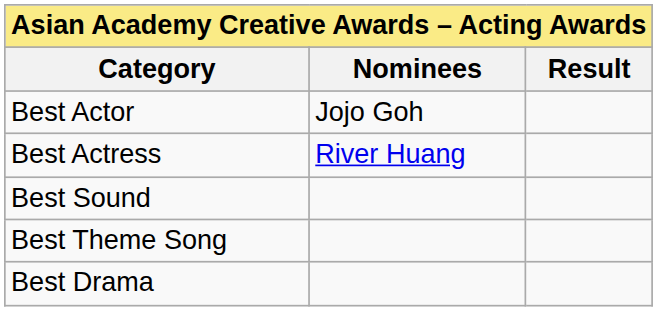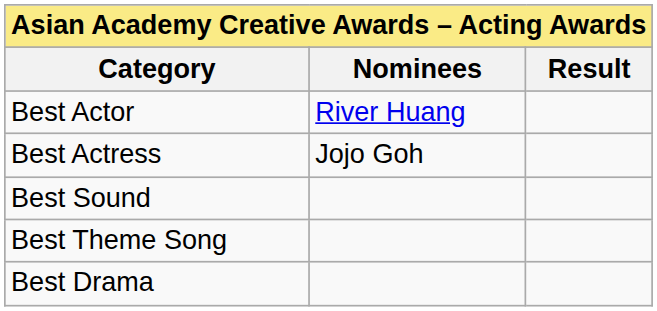Best Actor | Nominees: Jojo Goh -> River Huang
Best Actress | Nominees: River Huang -> Jojo Goh
